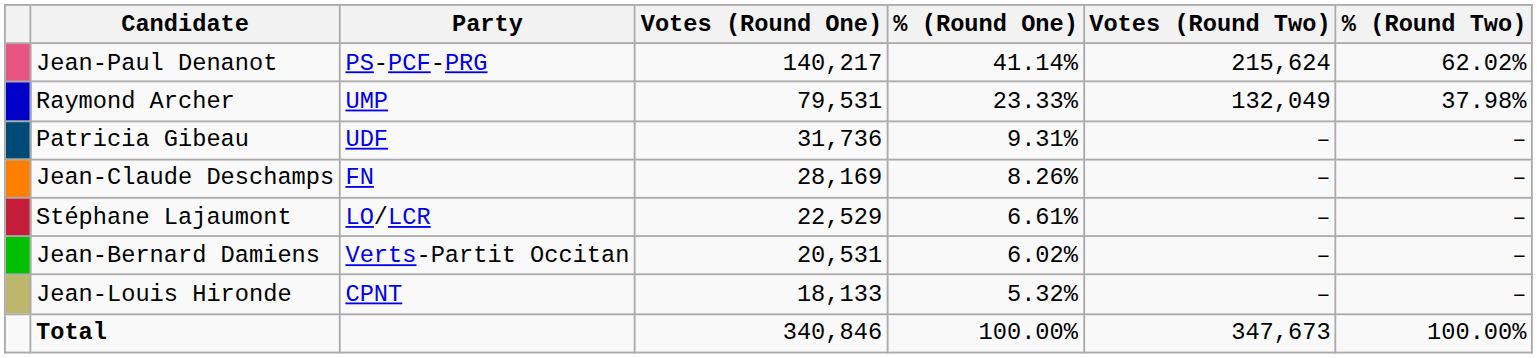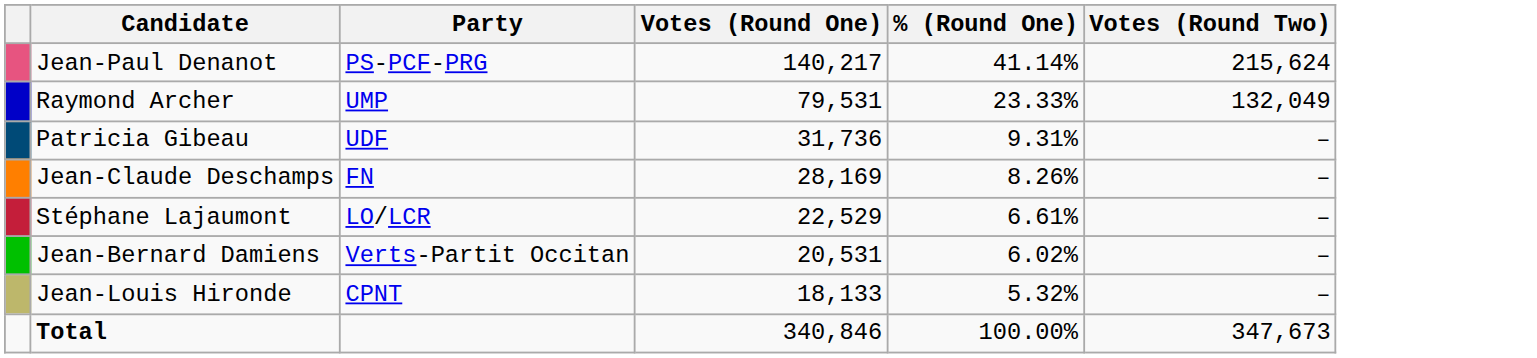- column: % (Round Two) | 62.02% | 37.98% | – | – | – | – | – | 100.00%
